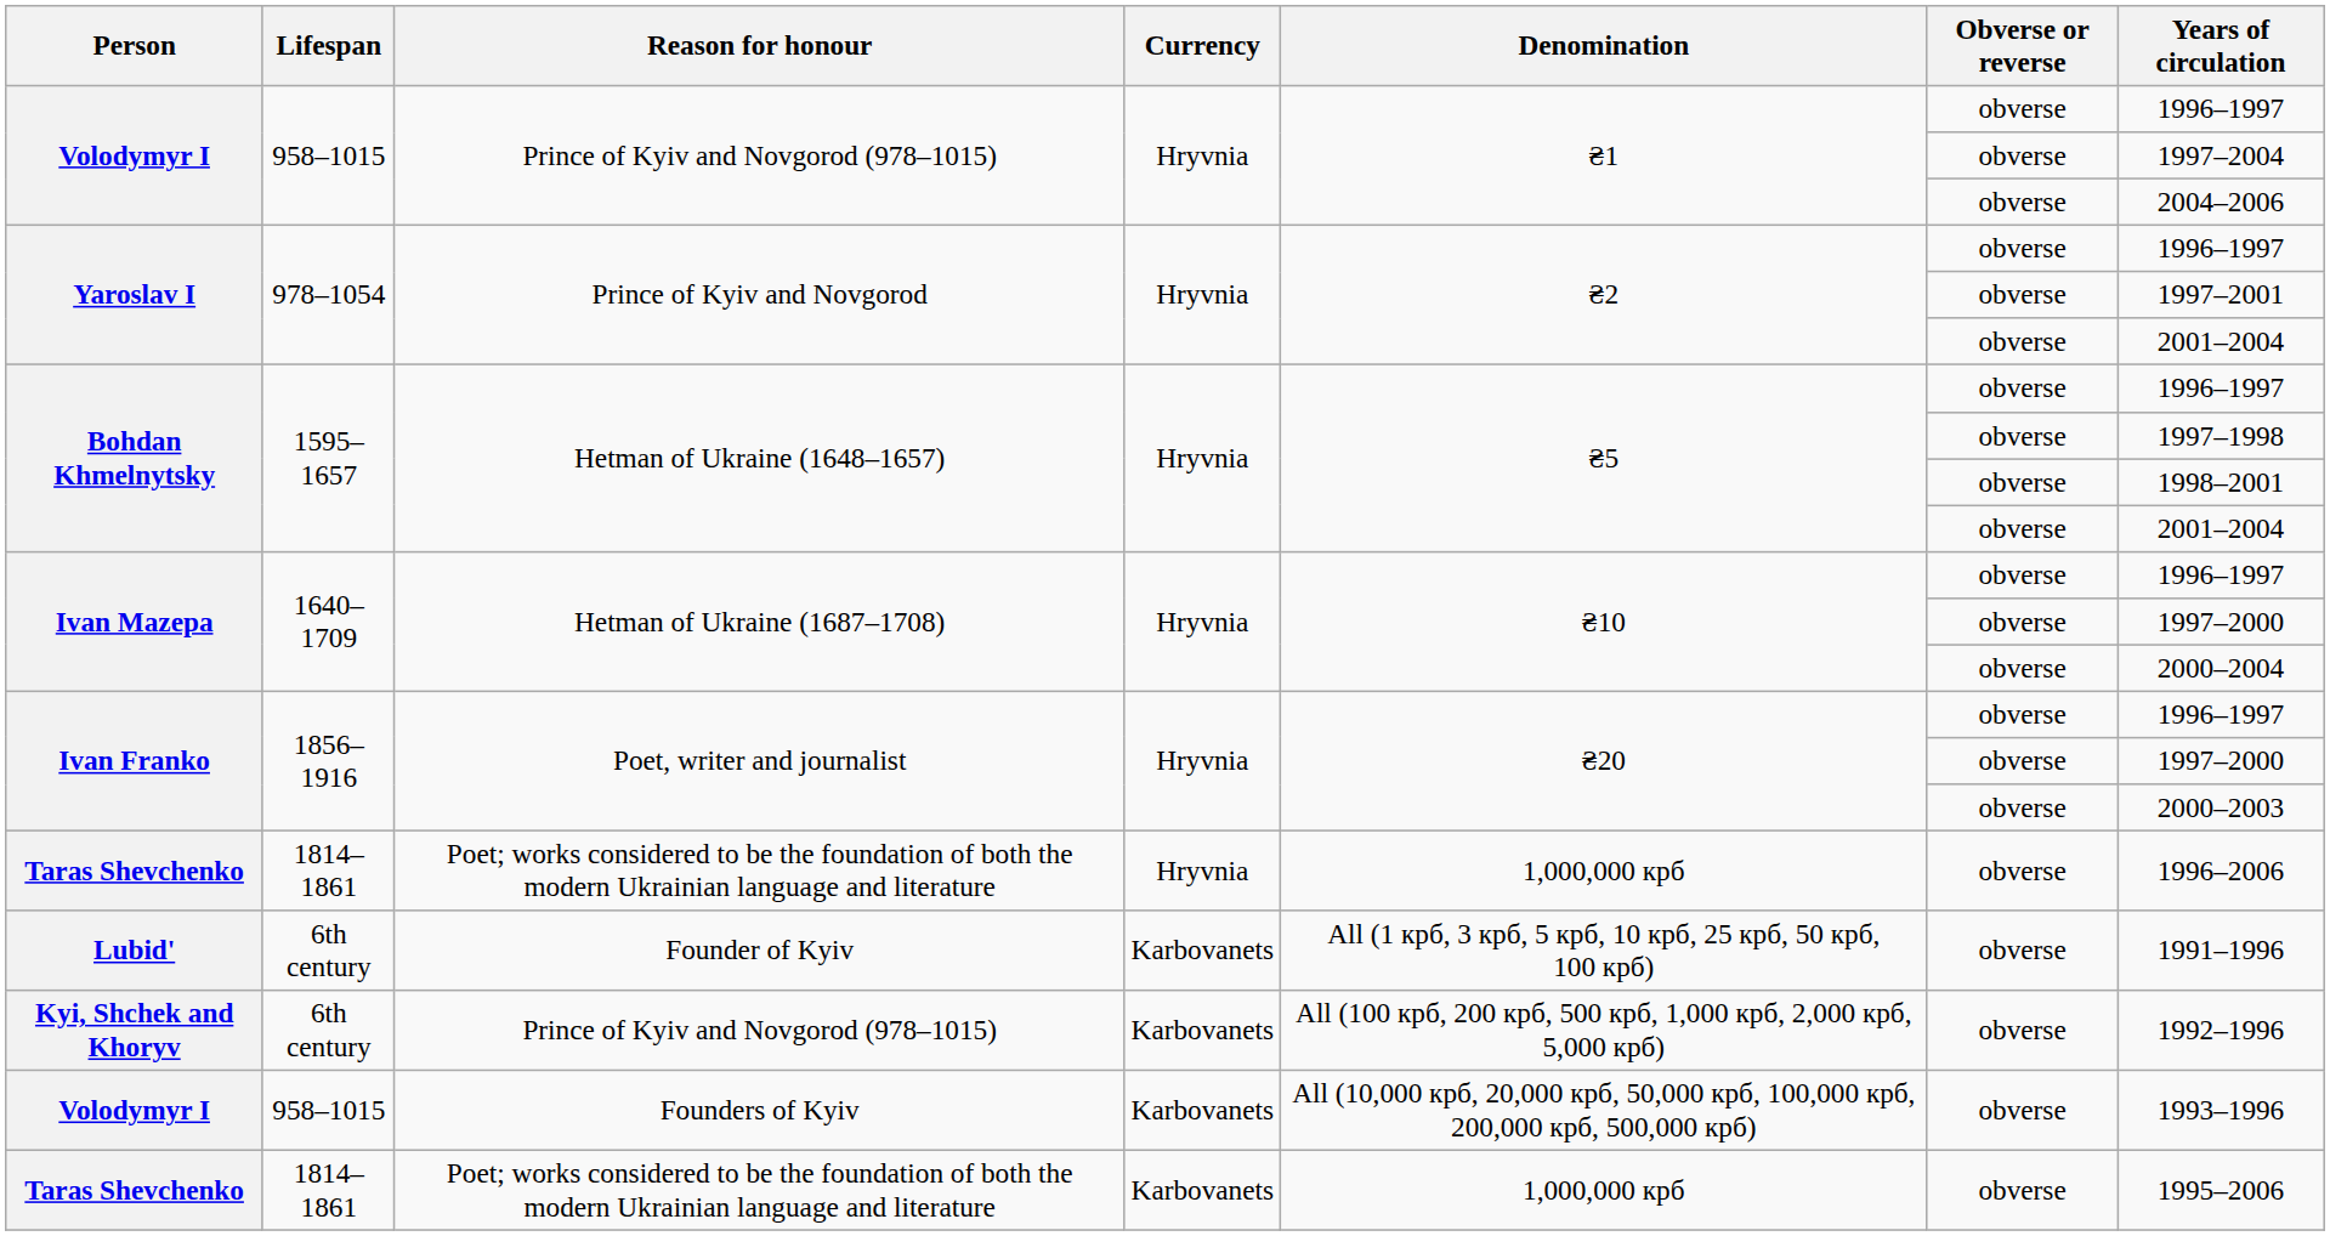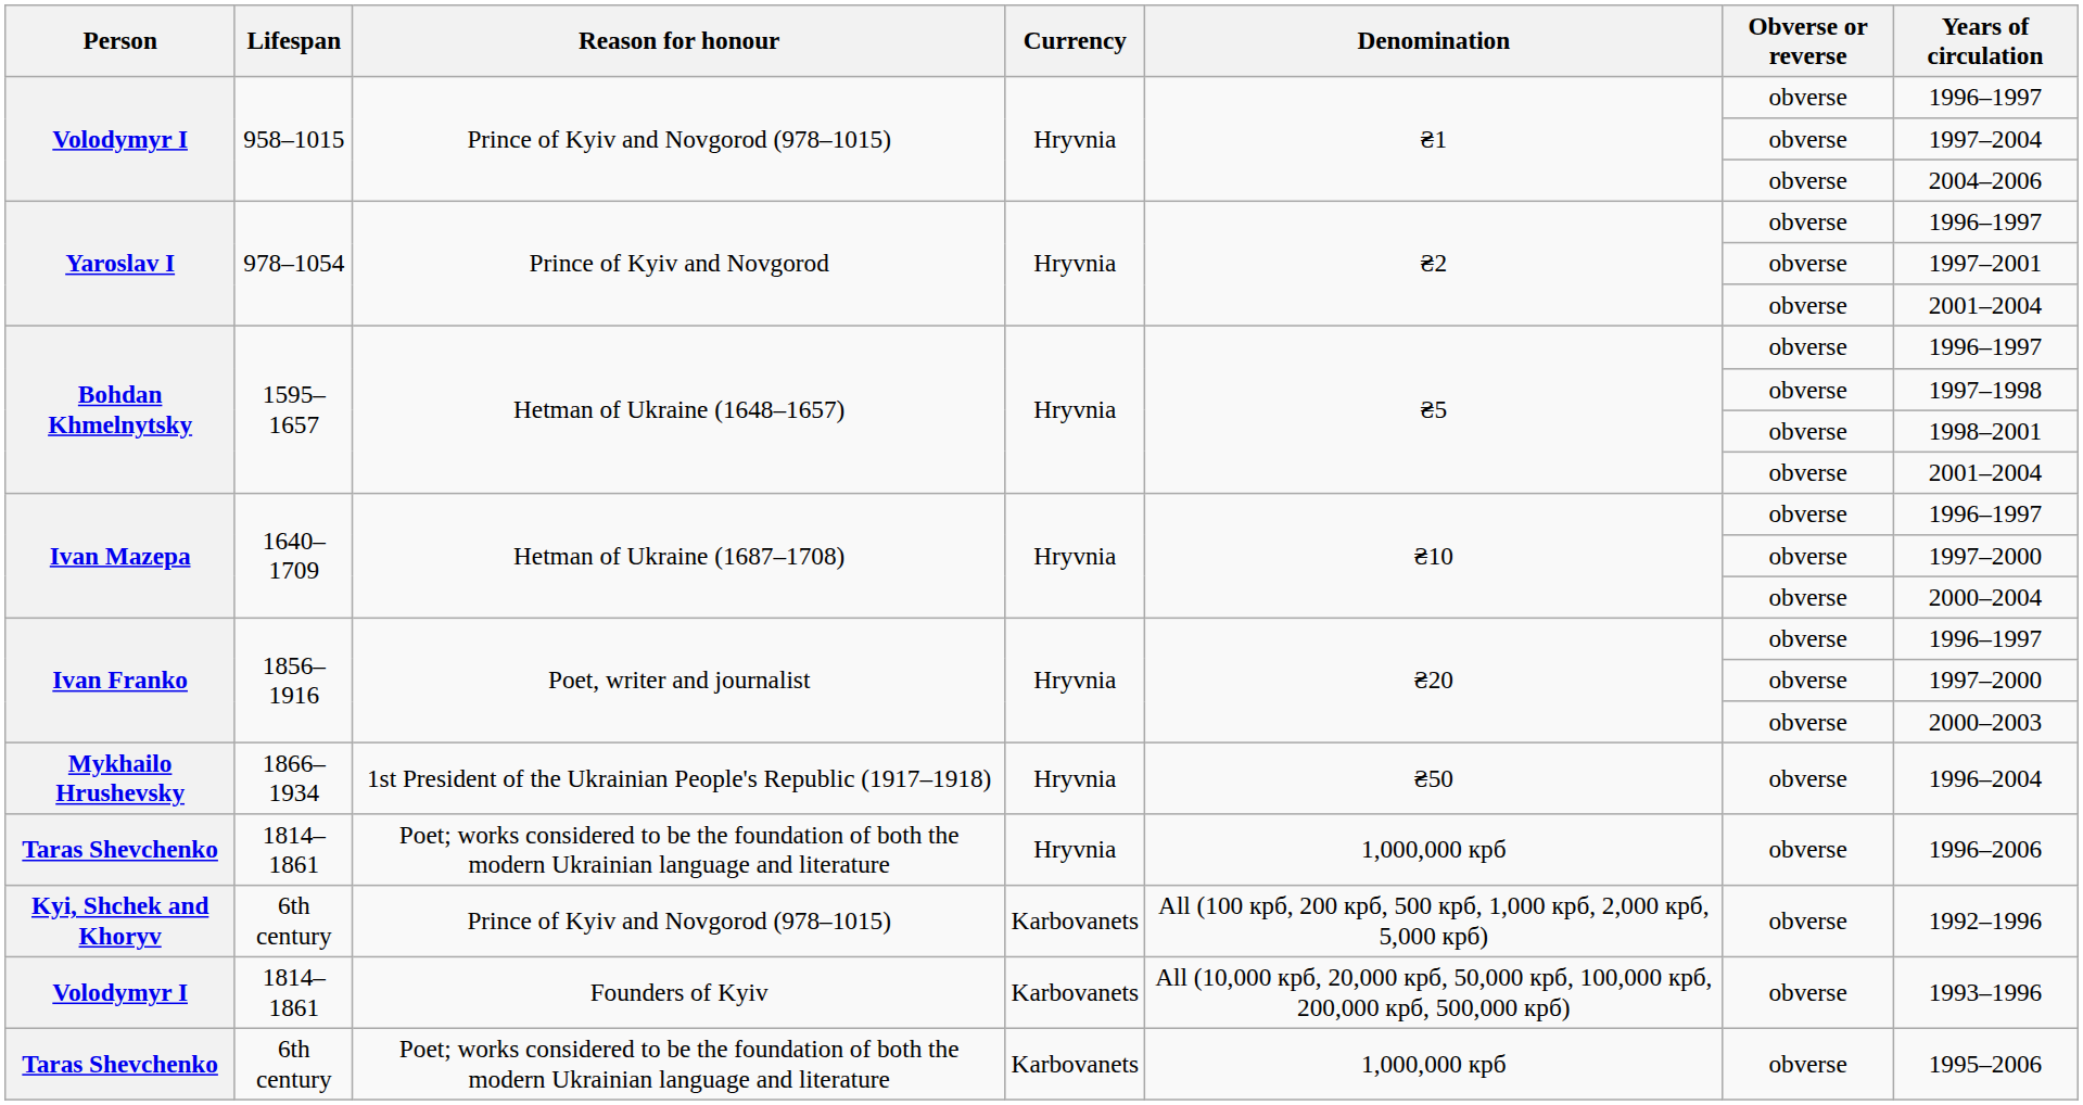+ row: Mykhailo Hrushevsky | 1866–1934 | 1st President of the Ukrainian People's Republic (1917–1918) | Hryvnia | ₴50 | obverse | 1996–2004
- row: Lubid' | 6th century | Founder of Kyiv | Karbovanets | All (1 крб, 3 крб, 5 крб, 10 крб, 25 крб, 50 крб, 100 крб) | obverse | 1991–1996
Volodymyr I / Karbovanets | Lifespan: 958–1015 -> 1814–1861
Taras Shevchenko / Karbovanets | Lifespan: 1814–1861 -> 6th century
